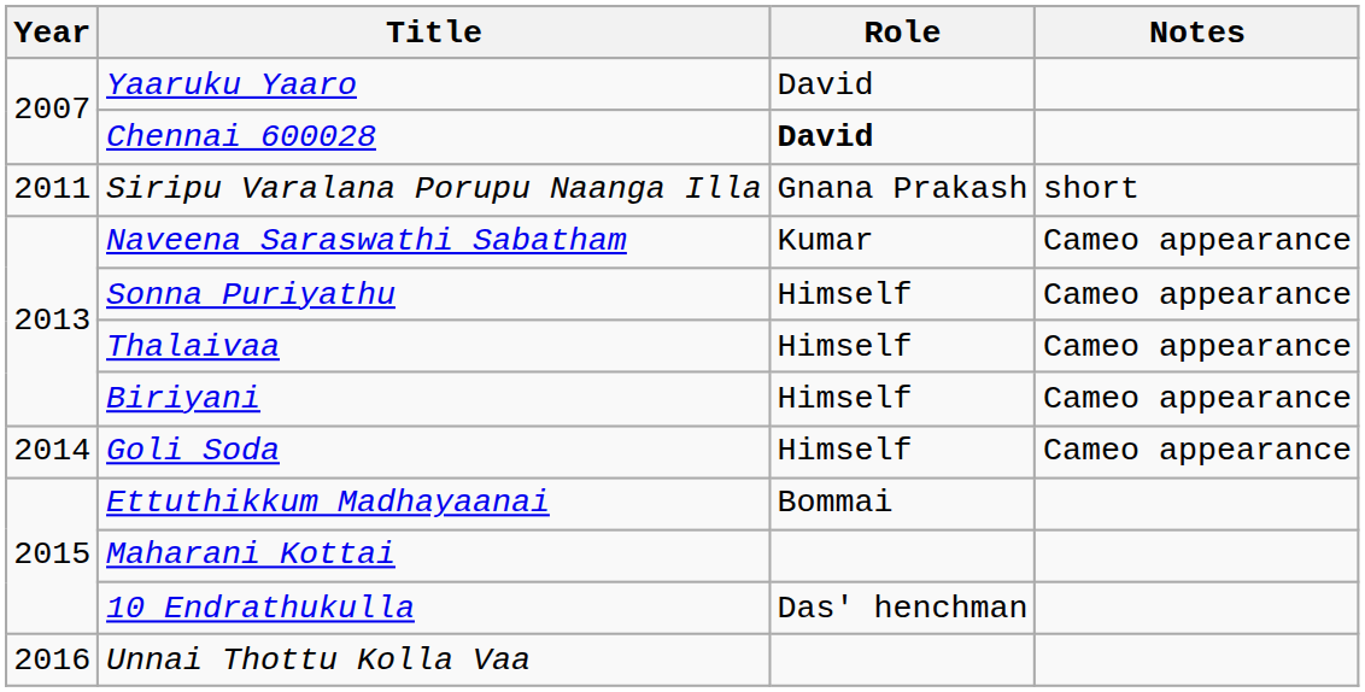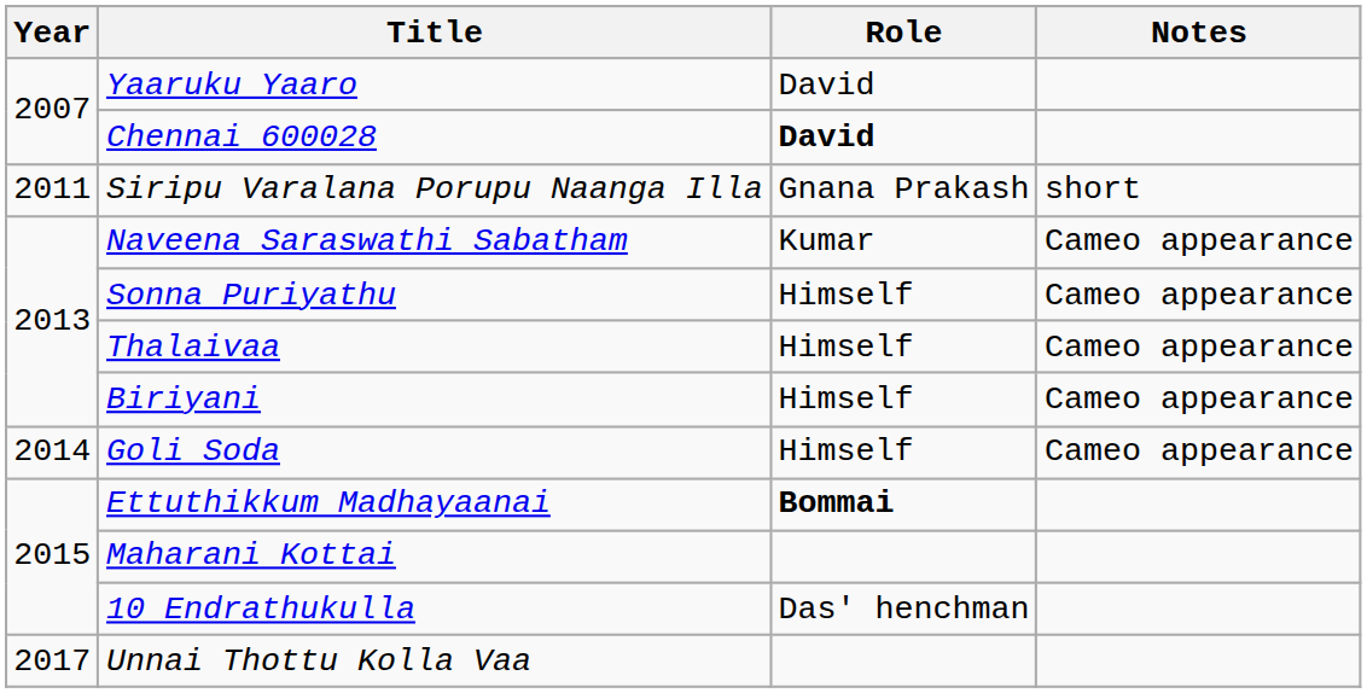Ettuthikkum Madhayaanai | Role: normal -> bold
Unnai Thottu Kolla Vaa | Year: 2016 -> 2017
